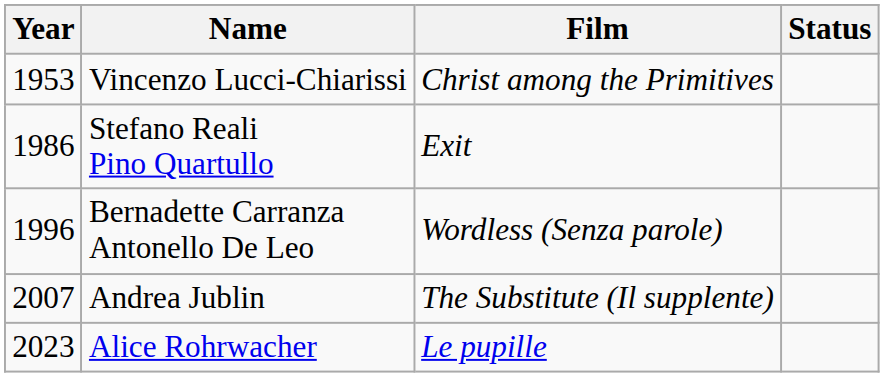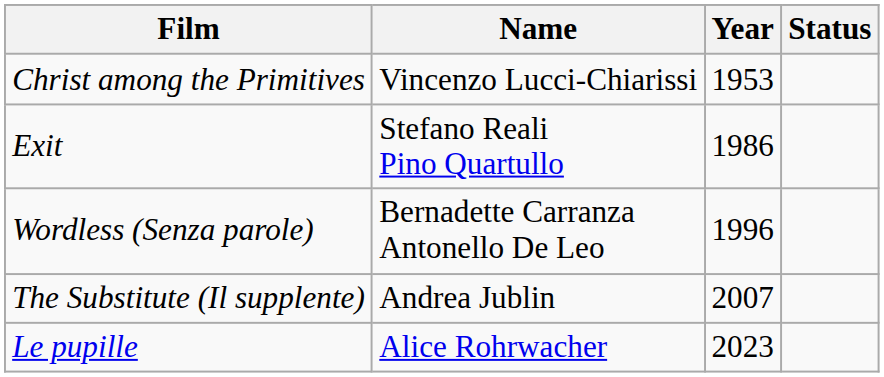columns swapped: Year <-> Film
